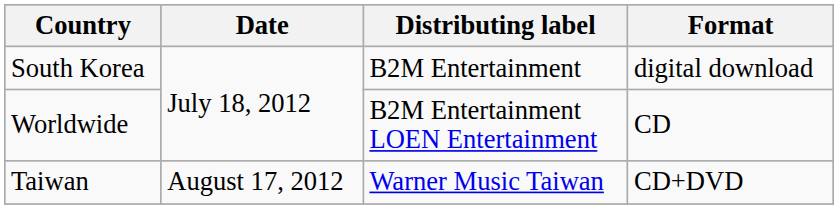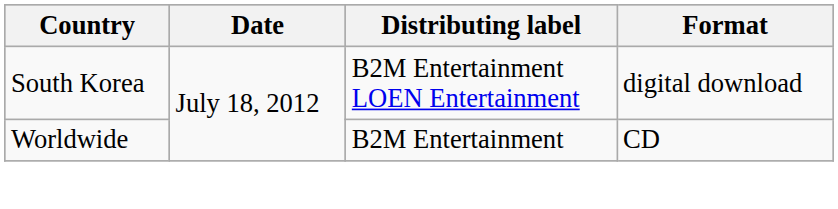South Korea | Distributing label: B2M Entertainment -> B2M Entertainment LOEN Entertainment
Worldwide | Distributing label: B2M Entertainment LOEN Entertainment -> B2M Entertainment
- row: Taiwan | August 17, 2012 | Warner Music Taiwan | CD+DVD
